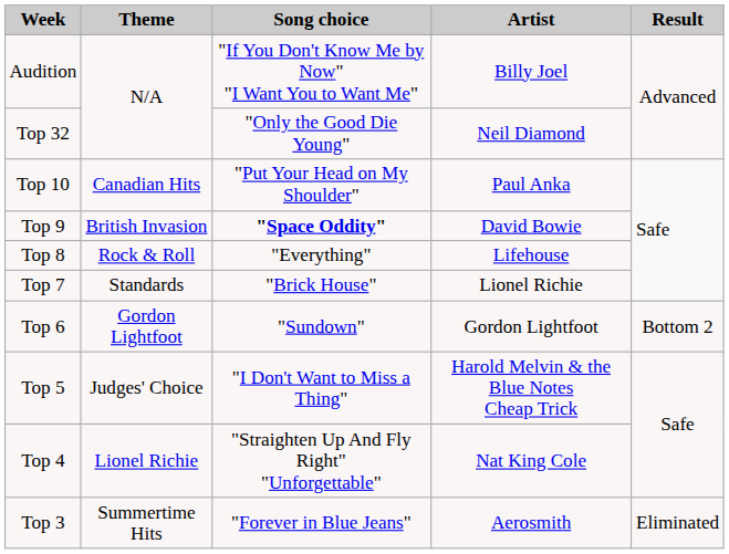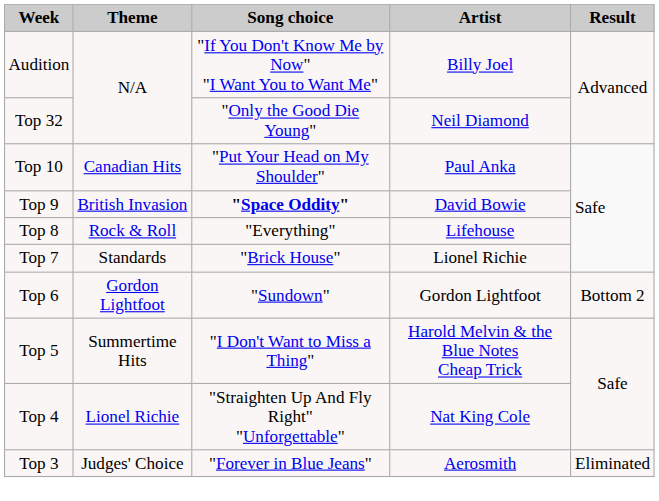Top 5 | Theme: Judges' Choice -> Summertime Hits
Top 3 | Theme: Summertime Hits -> Judges' Choice
